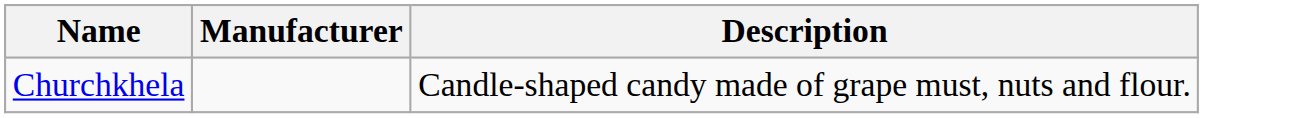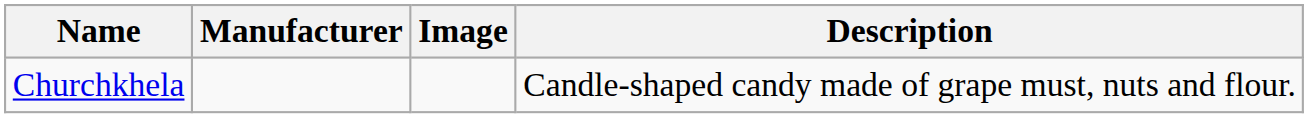+ column: Image
